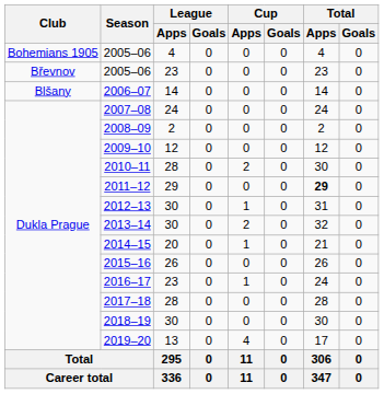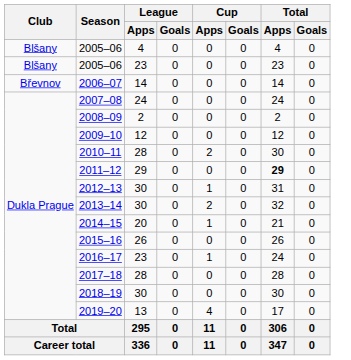2005–06 / 4 | Club: Bohemians 1905 -> Blšany
2005–06 / 23 | Club: Břevnov -> Blšany
2006–07 | Club: Blšany -> Břevnov
